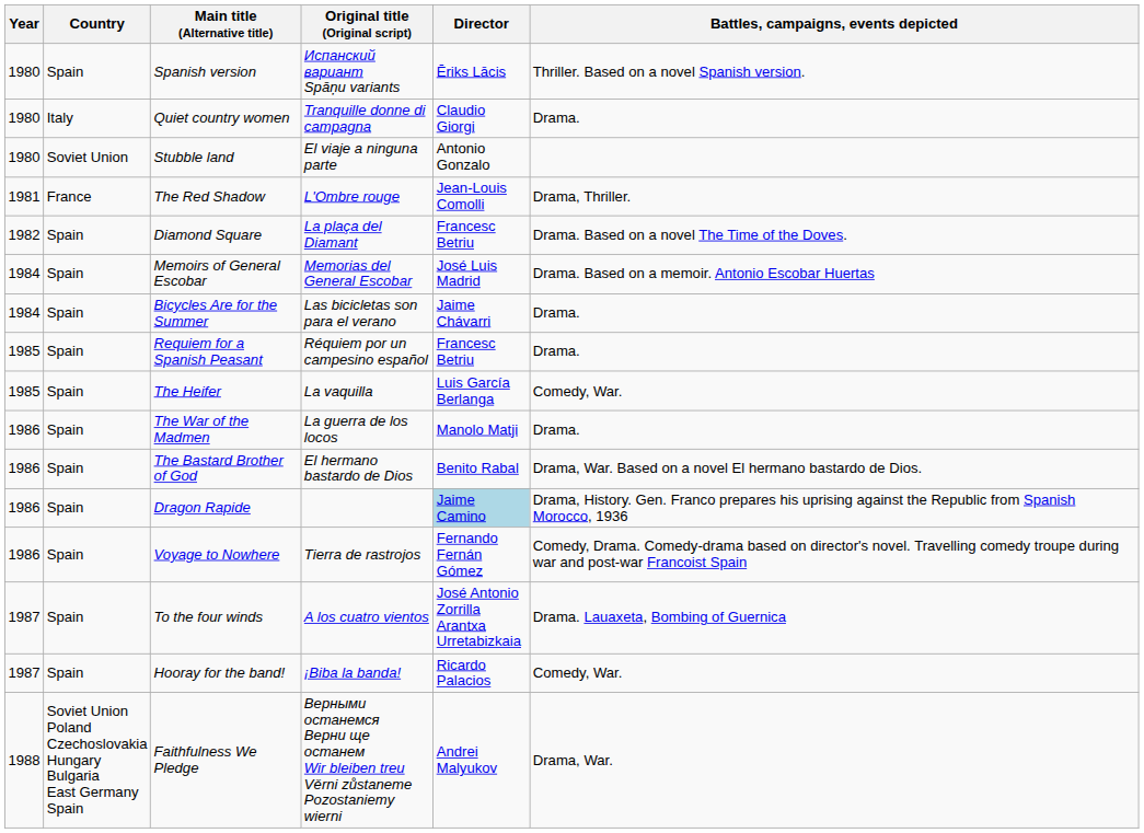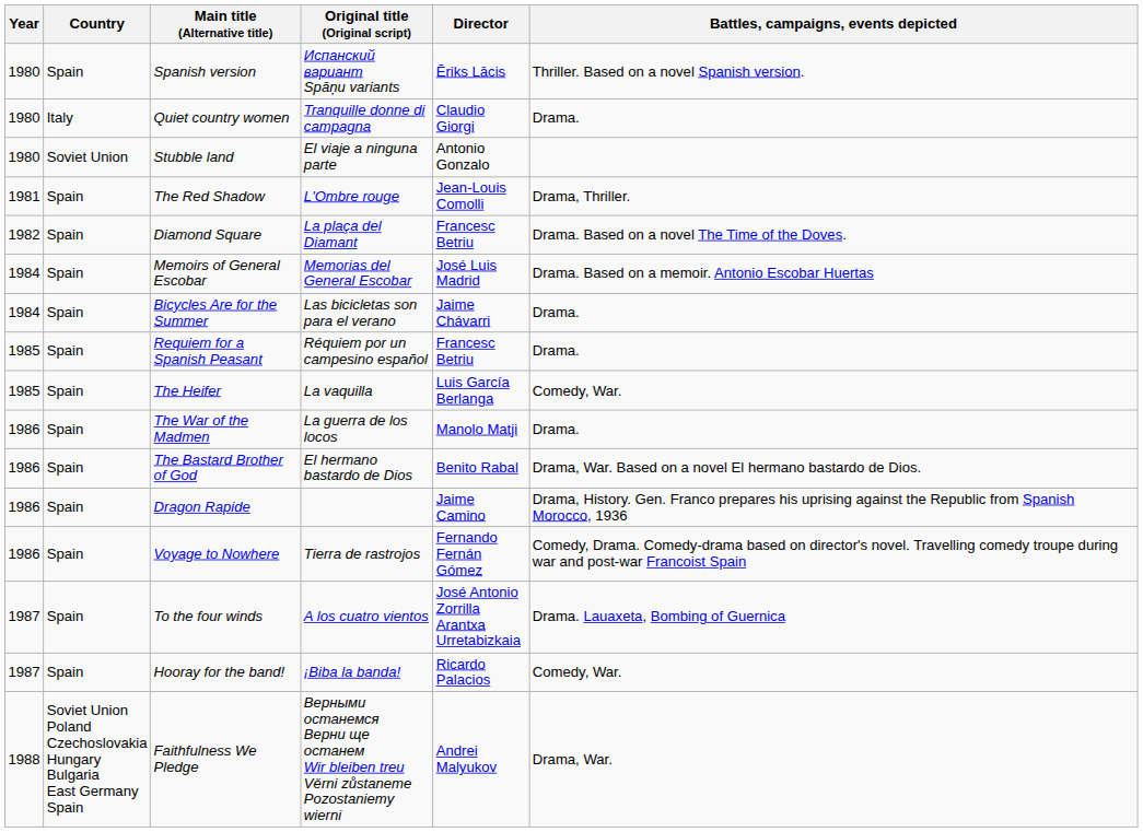The Red Shadow | Country: France -> Spain
Dragon Rapide | Director: lightblue background -> no background
